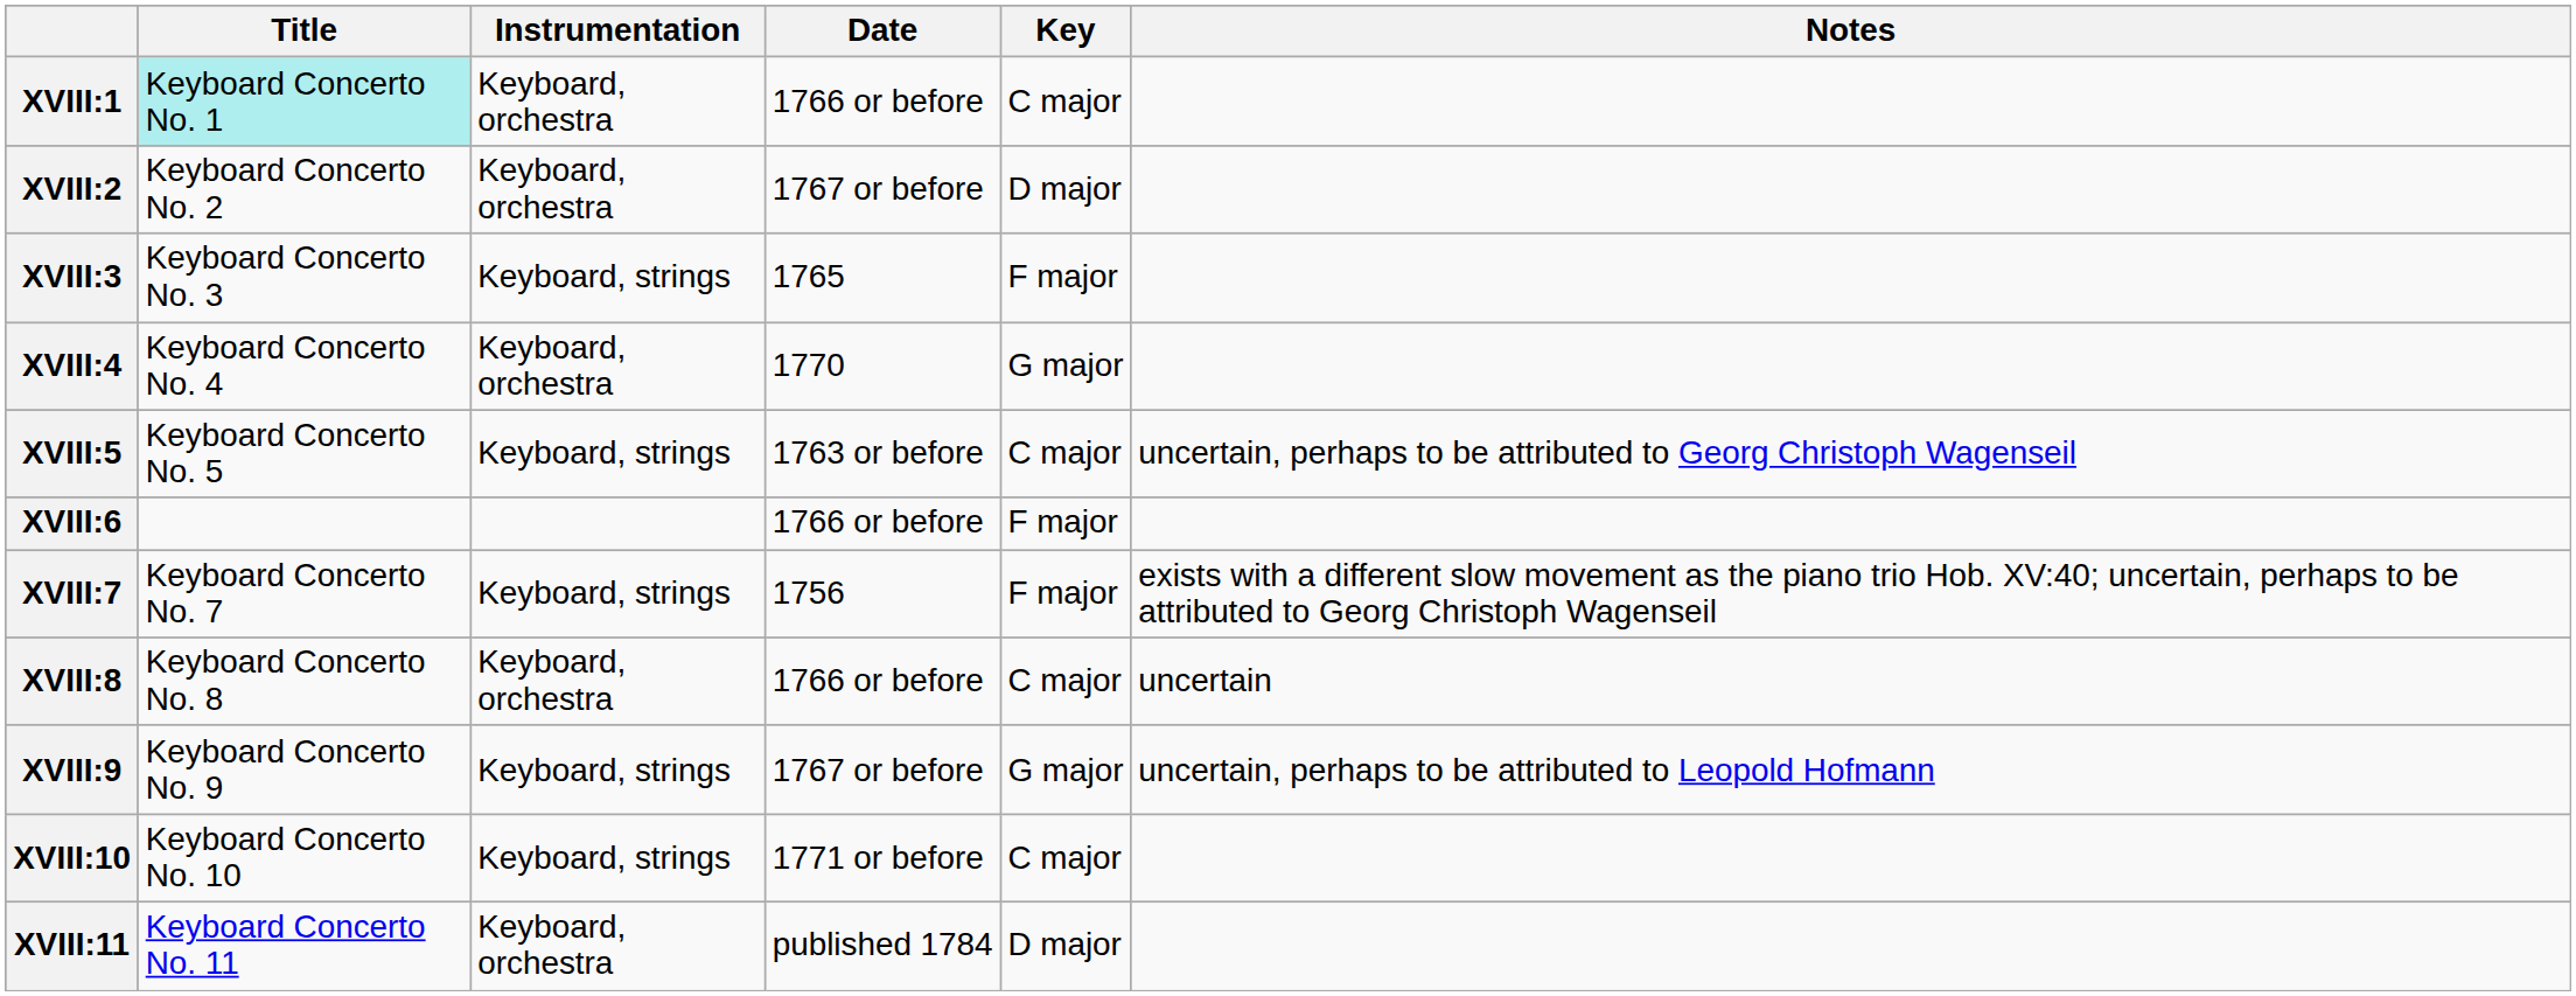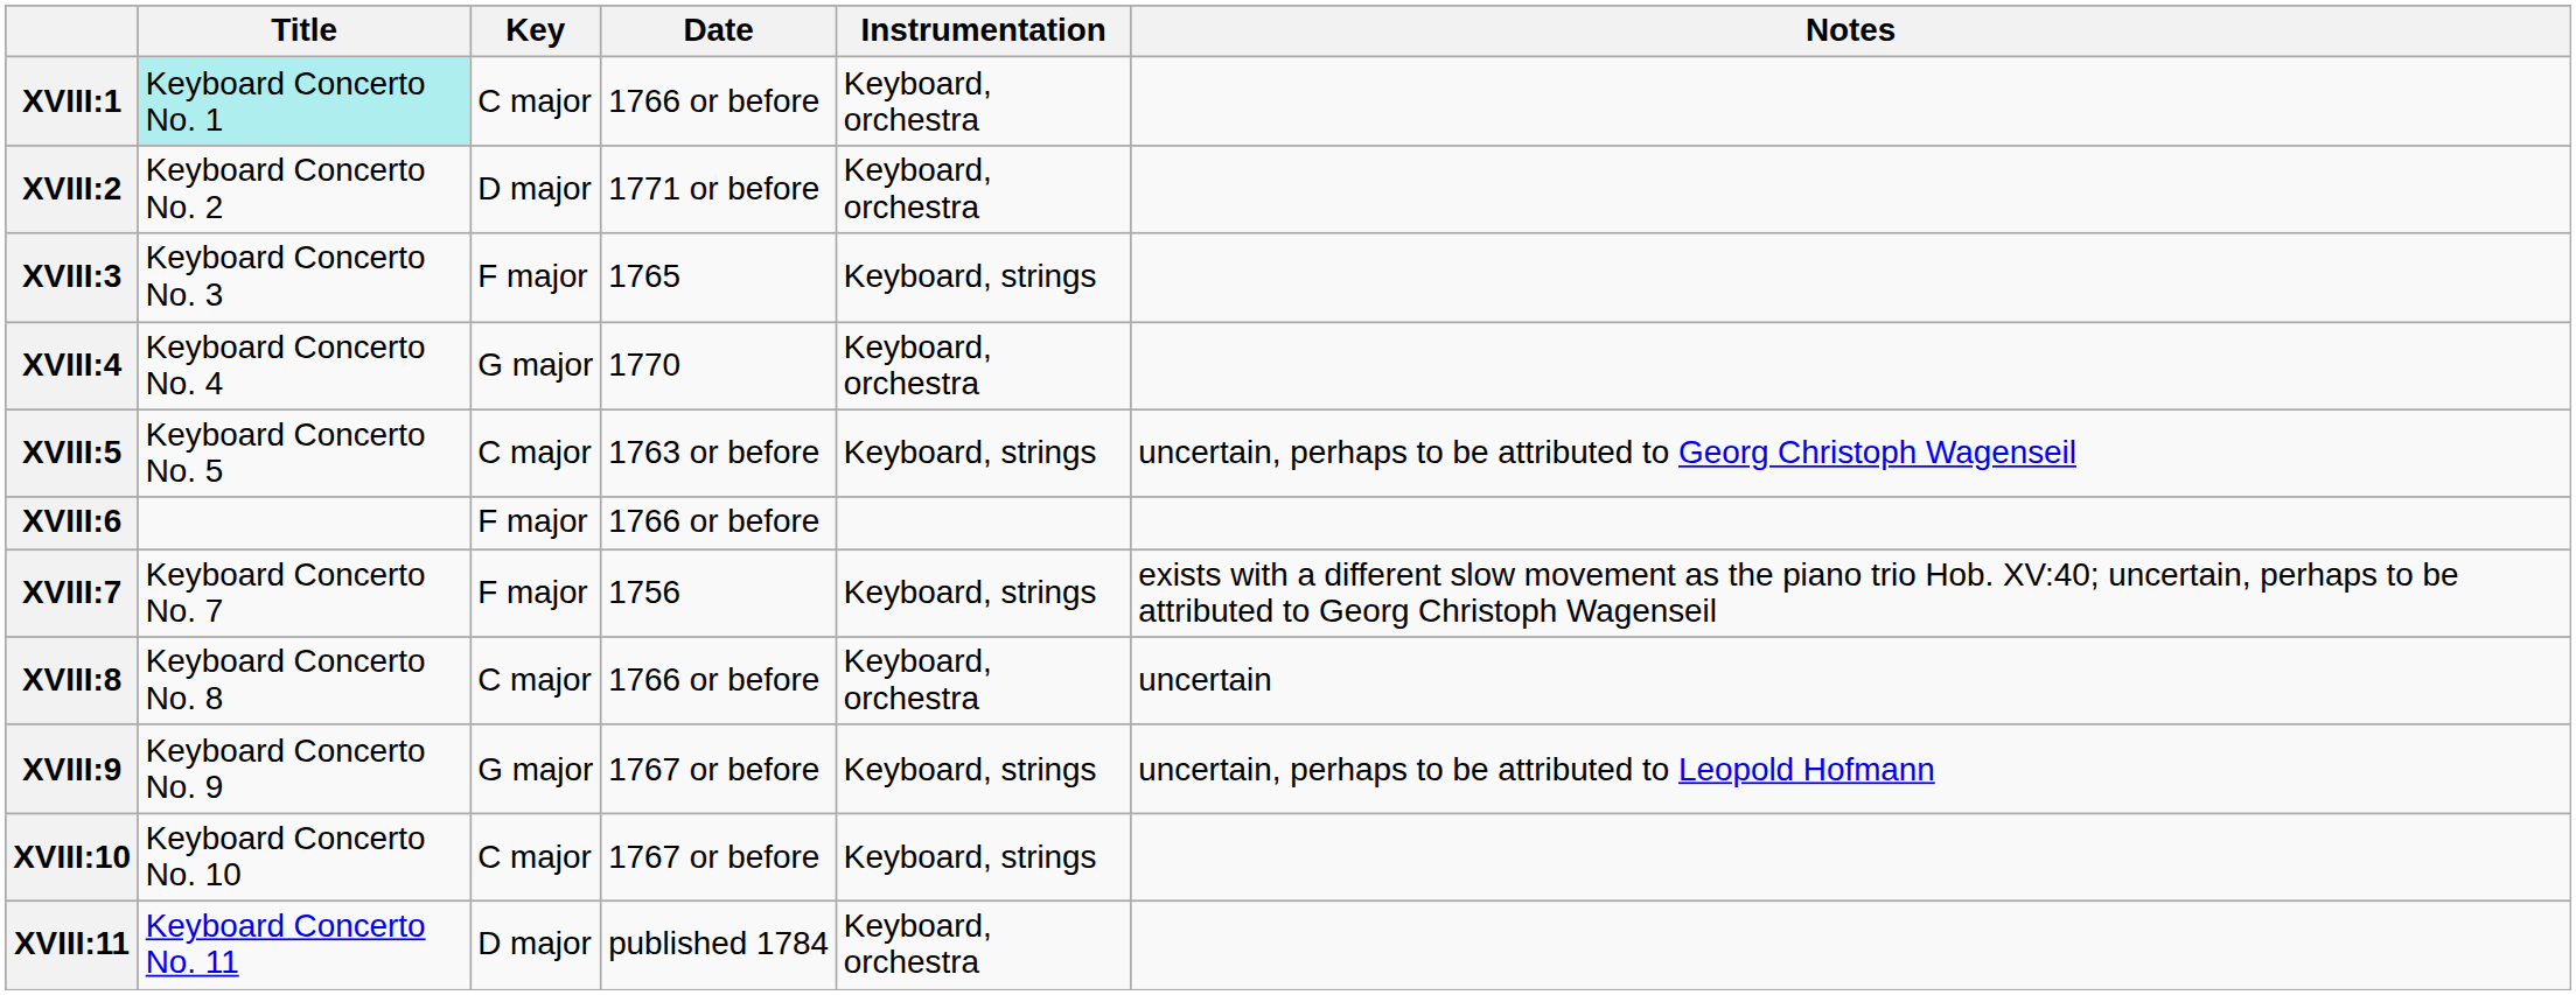columns swapped: Key <-> Instrumentation
XVIII:2 | Date: 1767 or before -> 1771 or before
XVIII:10 | Date: 1771 or before -> 1767 or before
